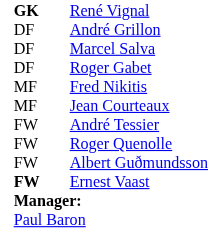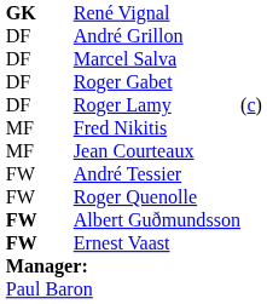+ row: DF | Roger Lamy | (c)
Albert Guðmundsson | column 1: normal -> bold
